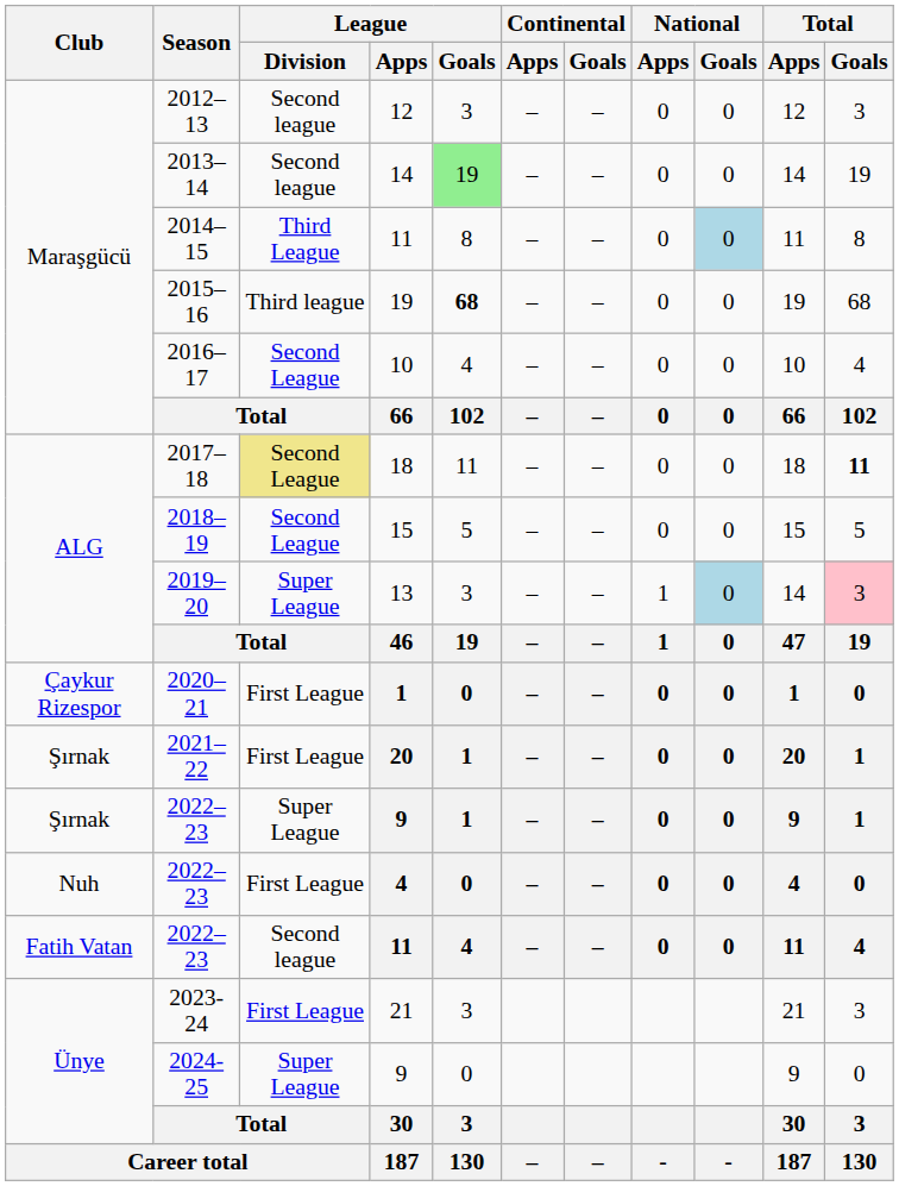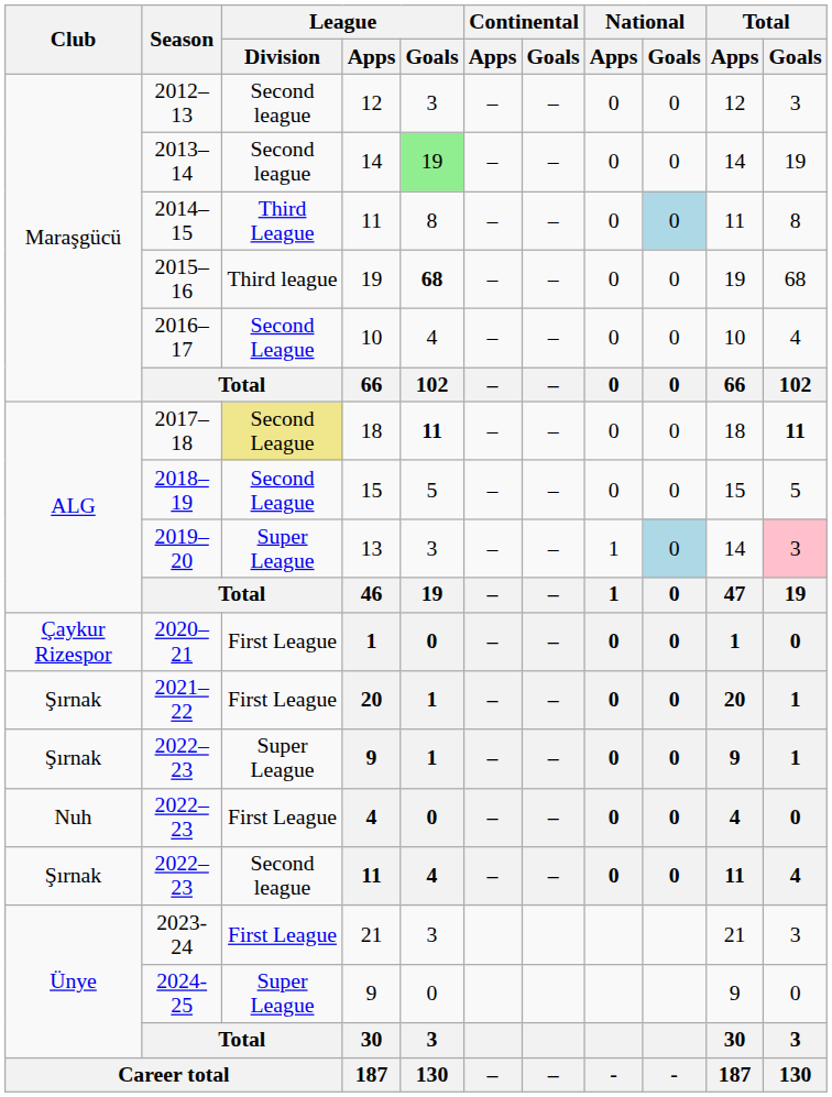2017–18 | League / Goals: normal -> bold
2022–23 / 11 | Club: Fatih Vatan -> Şırnak
